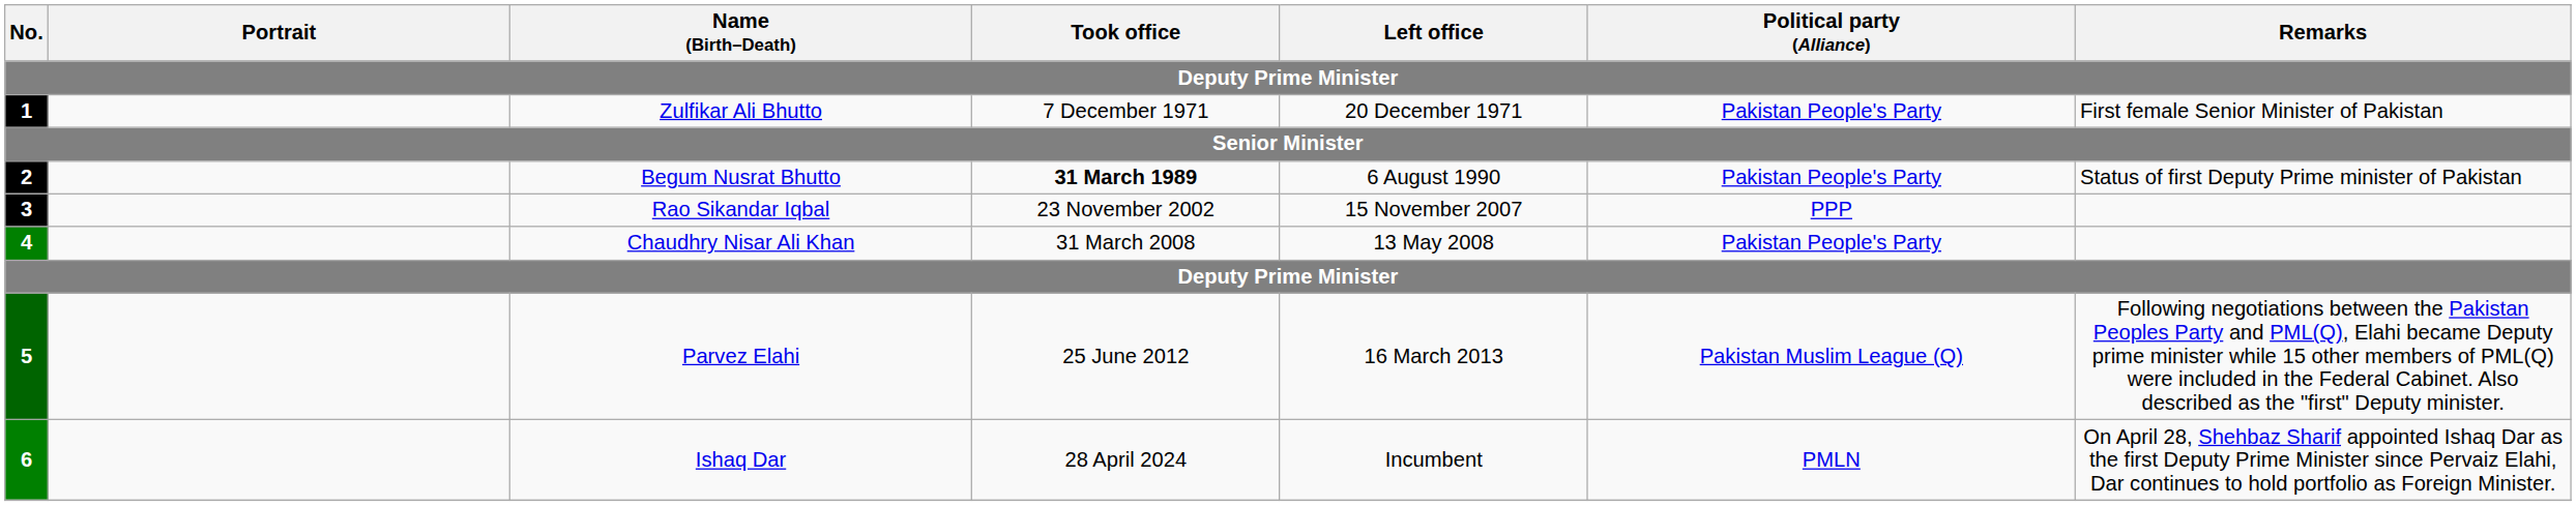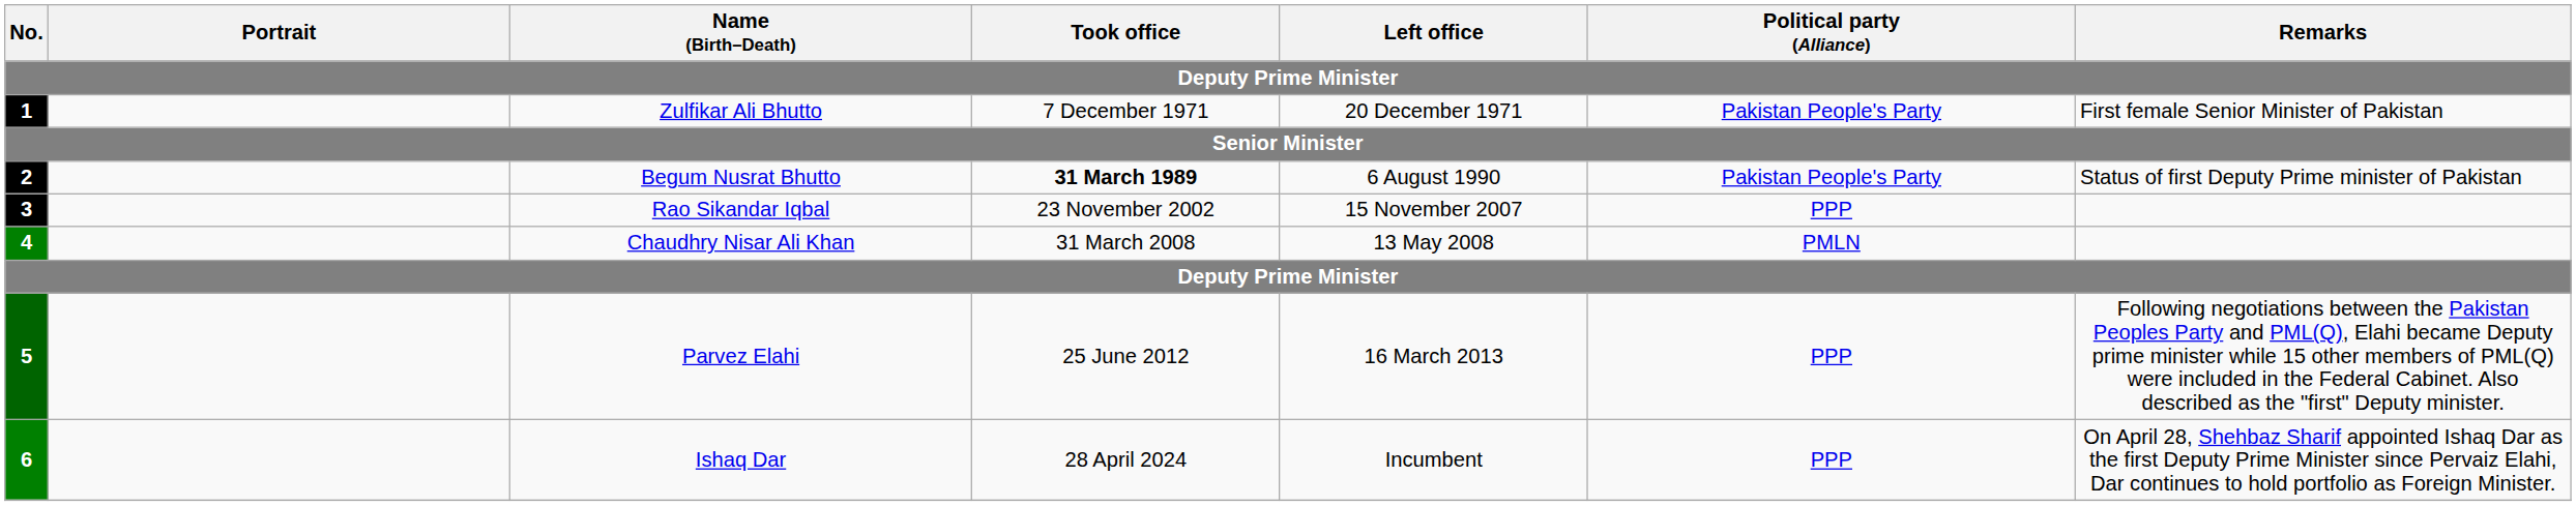4 | Political party (Alliance): Pakistan People's Party -> PMLN
5 | Political party (Alliance): Pakistan Muslim League (Q) -> PPP
6 | Political party (Alliance): PMLN -> PPP
